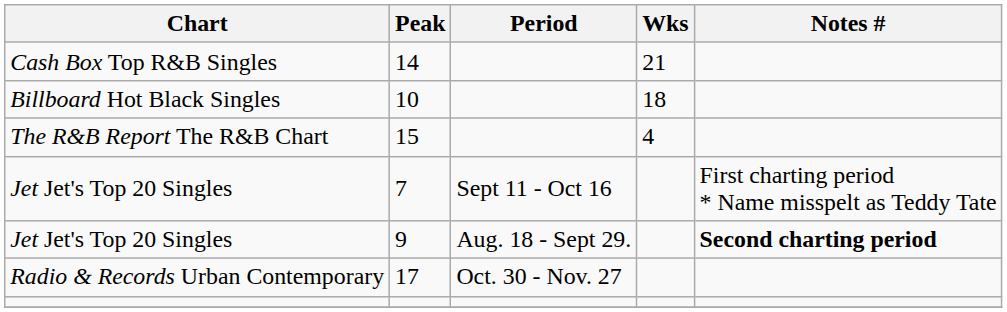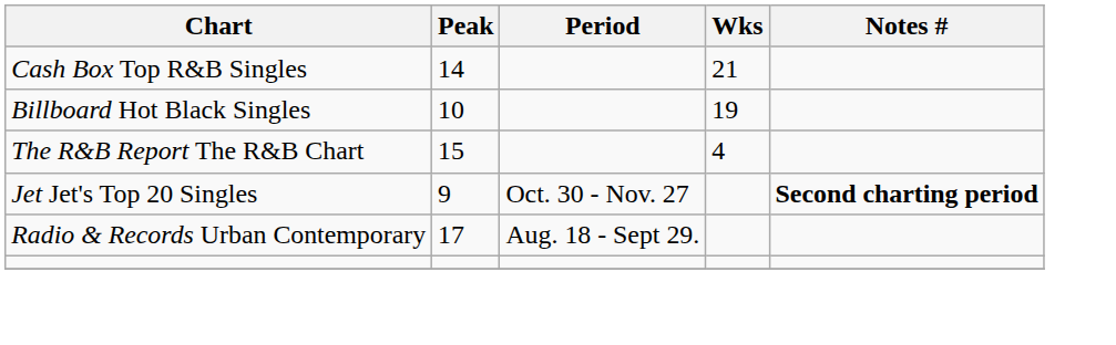10 | Wks: 18 -> 19
- row: Jet Jet's Top 20 Singles | 7 | Sept 11 - Oct 16 | First charting period * Name misspelt as Teddy Tate
9 | Period: Aug. 18 - Sept 29. -> Oct. 30 - Nov. 27
17 | Period: Oct. 30 - Nov. 27 -> Aug. 18 - Sept 29.
